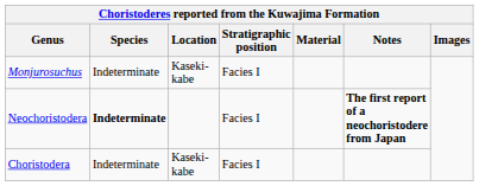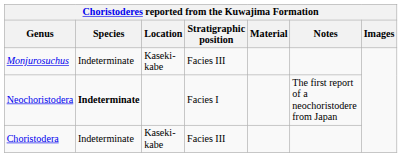Monjurosuchus | Stratigraphic position: Facies I -> Facies III
Neochoristodera | Notes: bold -> normal
Choristodera | Stratigraphic position: Facies I -> Facies III
